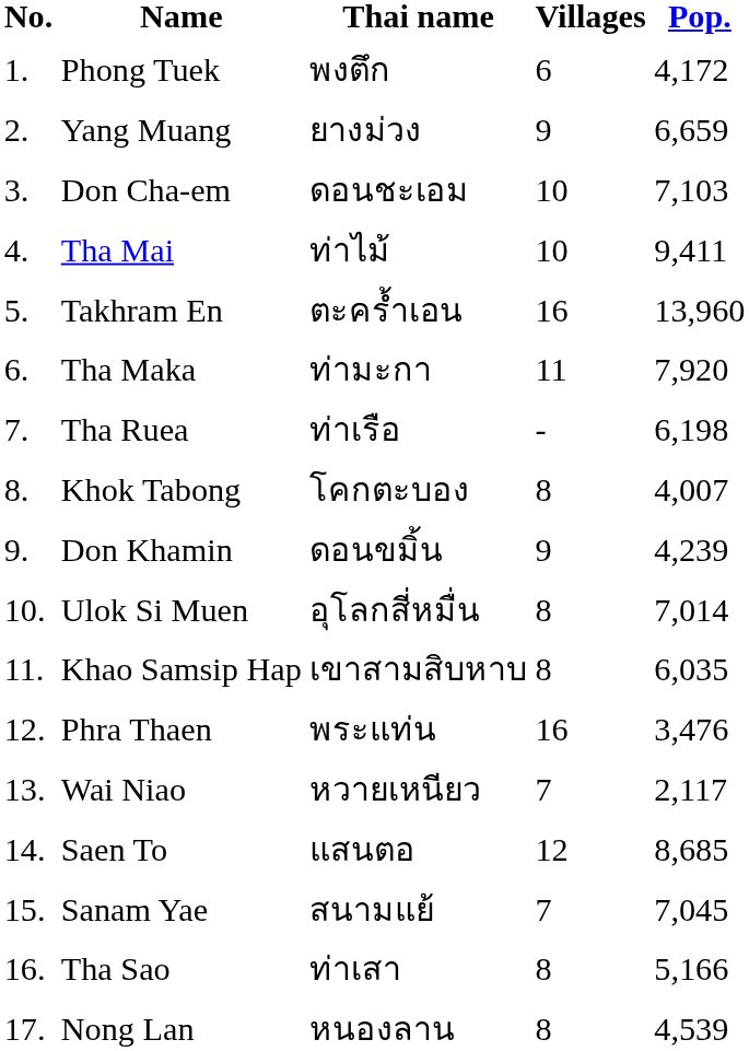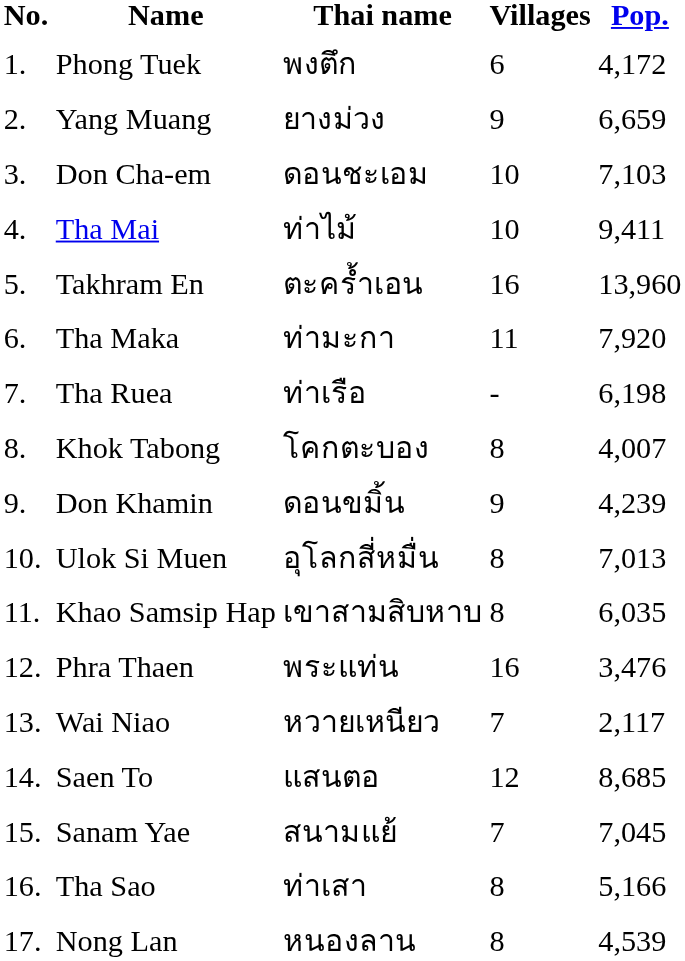Ulok Si Muen | Pop.: 7,014 -> 7,013
